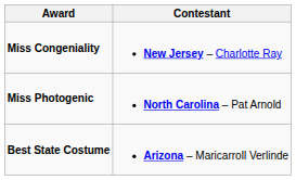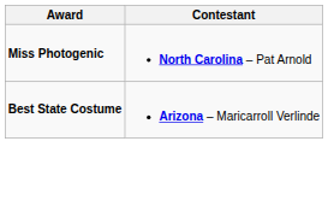- row: Miss Congeniality | New Jersey – Charlotte Ray
